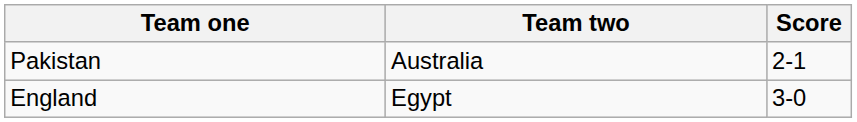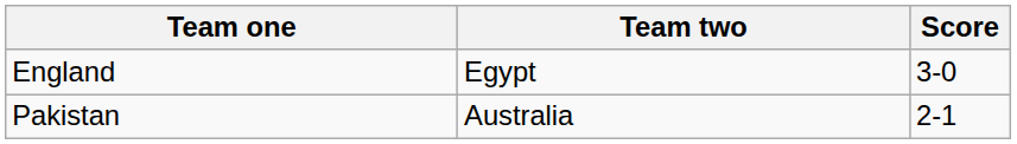rows swapped: England <-> Pakistan
